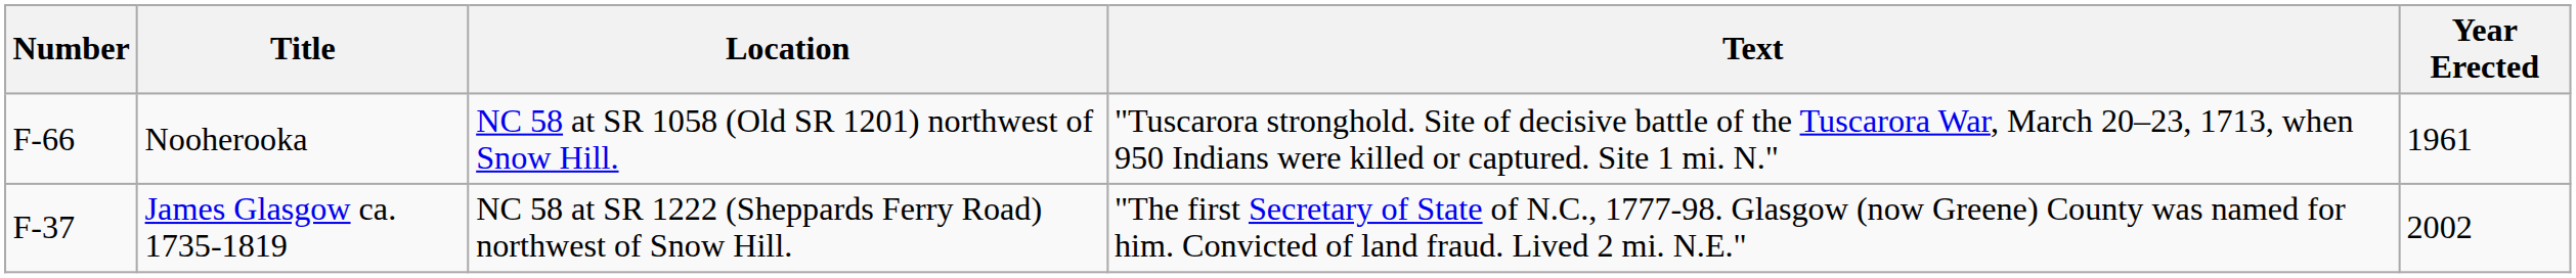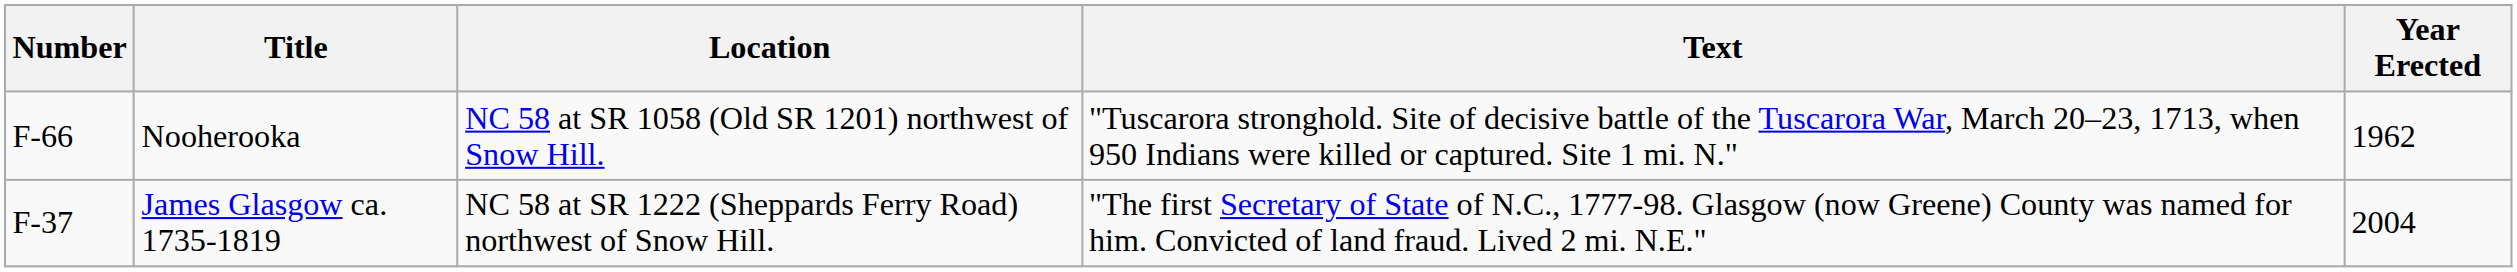Nooherooka | Year Erected: 1961 -> 1962
James Glasgow ca. 1735-1819 | Year Erected: 2002 -> 2004
